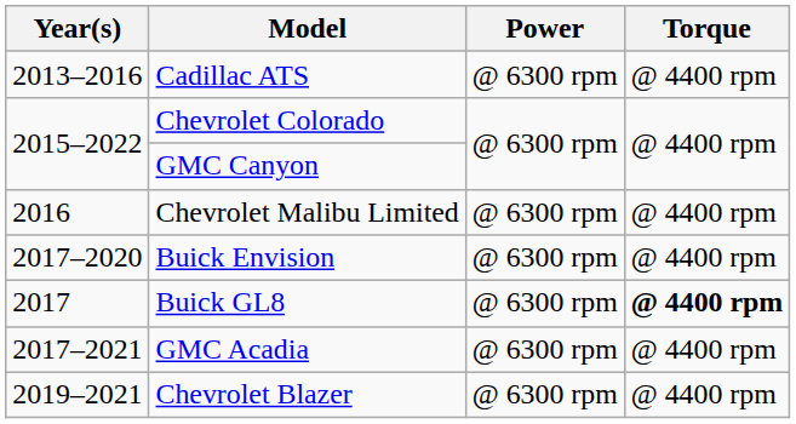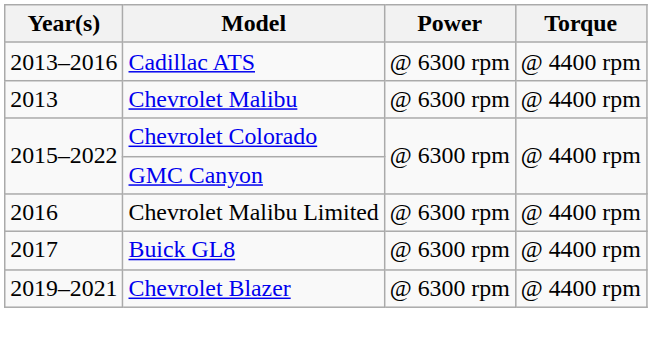+ row: 2013 | Chevrolet Malibu | @ 6300 rpm | @ 4400 rpm
- row: 2017–2020 | Buick Envision | @ 6300 rpm | @ 4400 rpm
Buick GL8 | Torque: bold -> normal
- row: 2017–2021 | GMC Acadia | @ 6300 rpm | @ 4400 rpm
